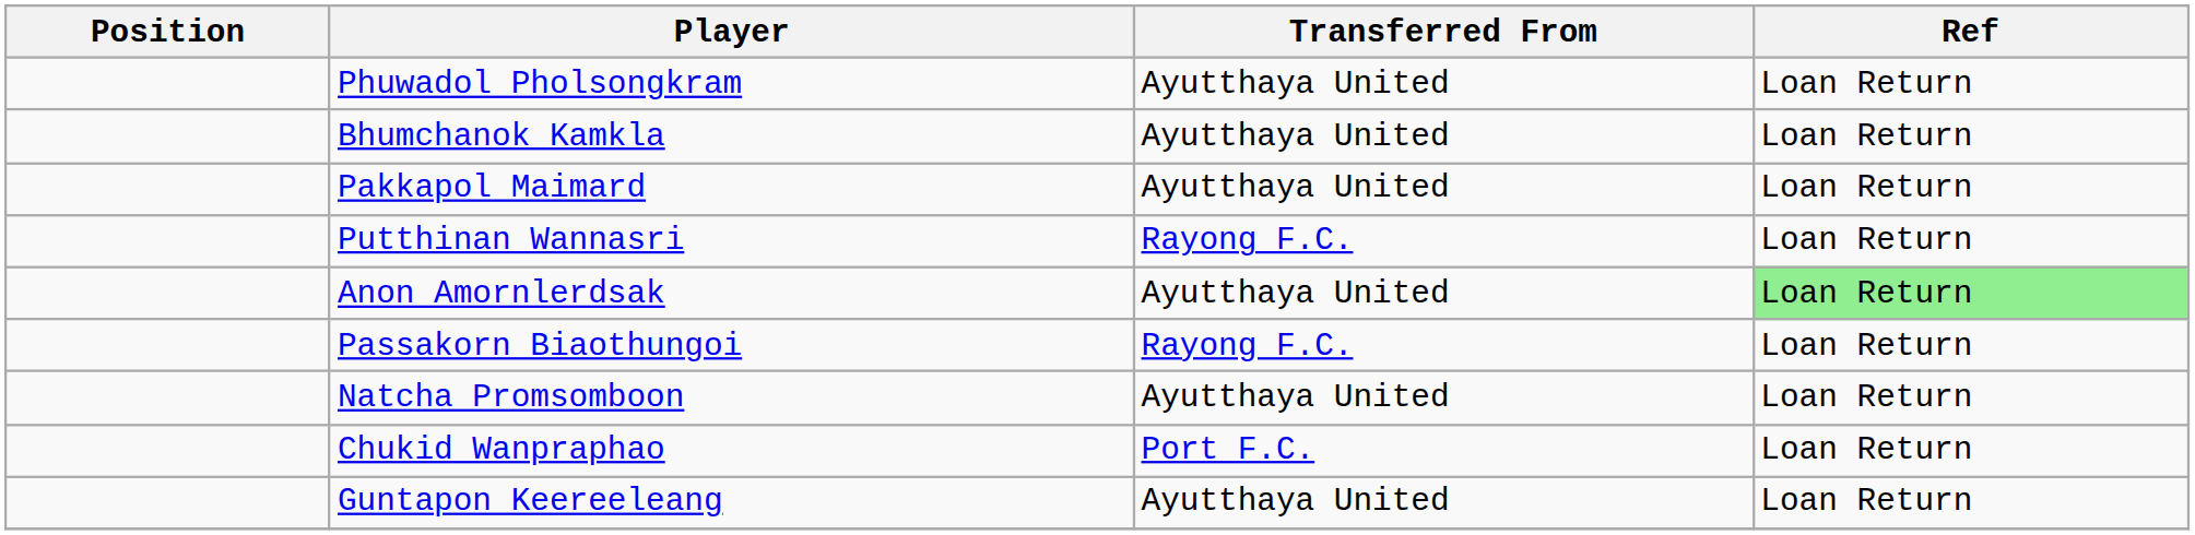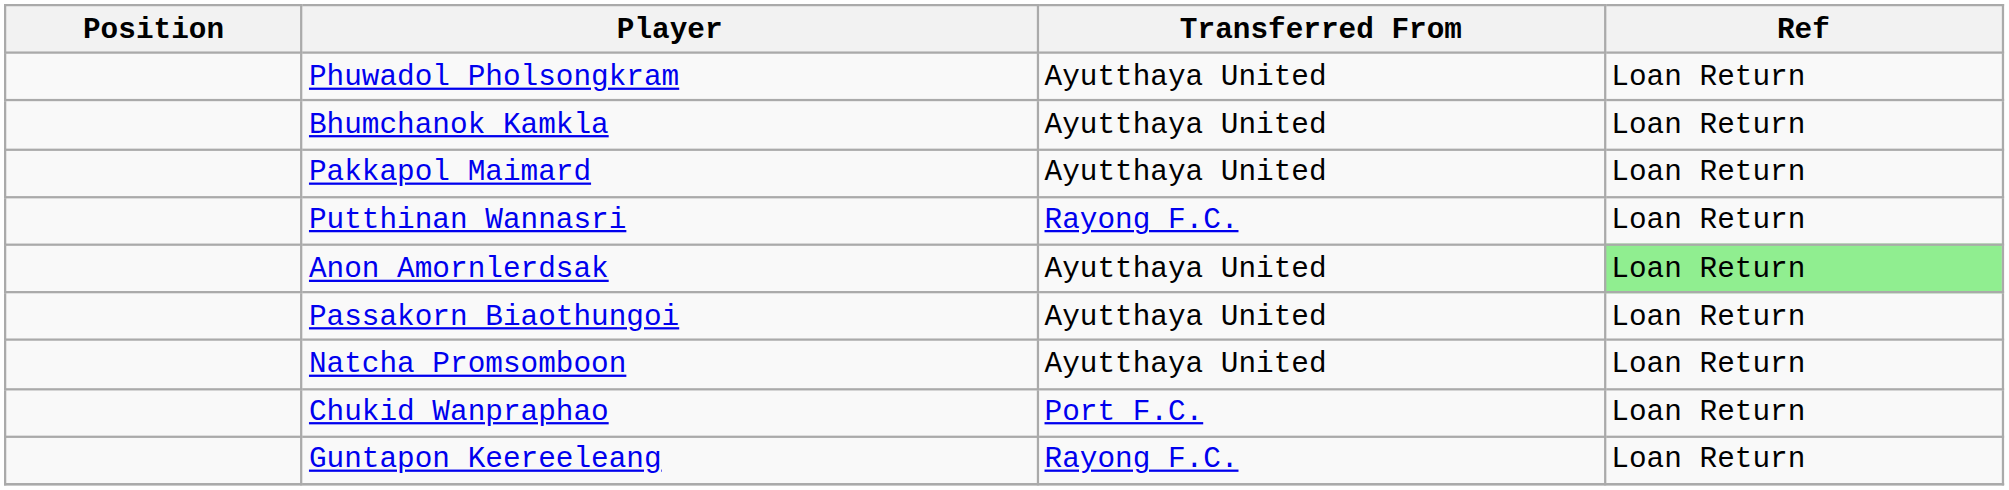Passakorn Biaothungoi | Transferred From: Rayong F.C. -> Ayutthaya United
Guntapon Keereeleang | Transferred From: Ayutthaya United -> Rayong F.C.
